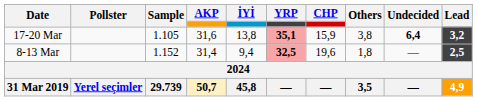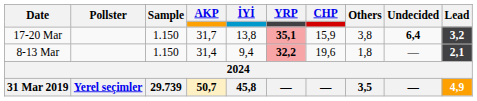17-20 Mar | Sample: 1.105 -> 1.150
17-20 Mar | AKP: 31,6 -> 31,7
8-13 Mar | Sample: 1.152 -> 1.150
8-13 Mar | YRP: 32,5 -> 32,2
8-13 Mar | Lead: 2,5 -> 2,1
